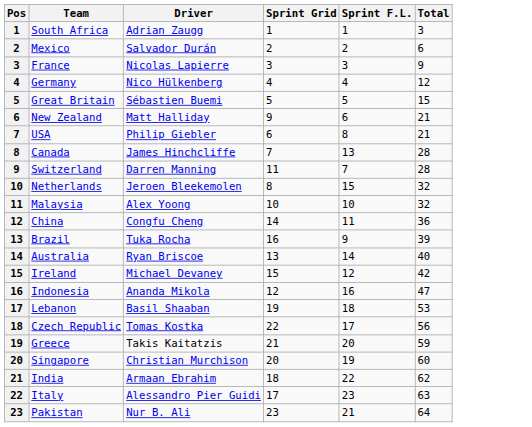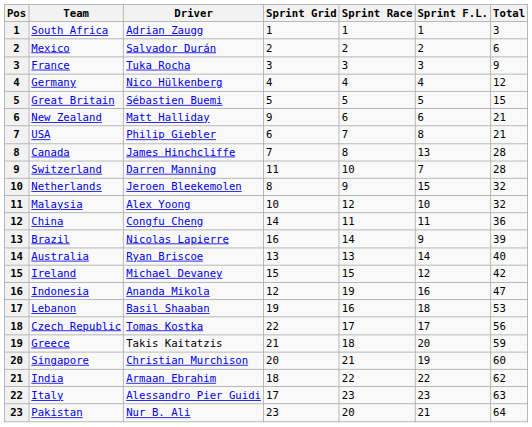+ column: Sprint Race | 1 | 2 | 3 | 4 | 5 | 6 | 7 | 8 | 10 | 9 | 12 | 11 | 14 | 13 | 15 | 19 | 16 | 17 | 18 | 21 | 22 | 23 | 20
France | Driver: Nicolas Lapierre -> Tuka Rocha
Brazil | Driver: Tuka Rocha -> Nicolas Lapierre
